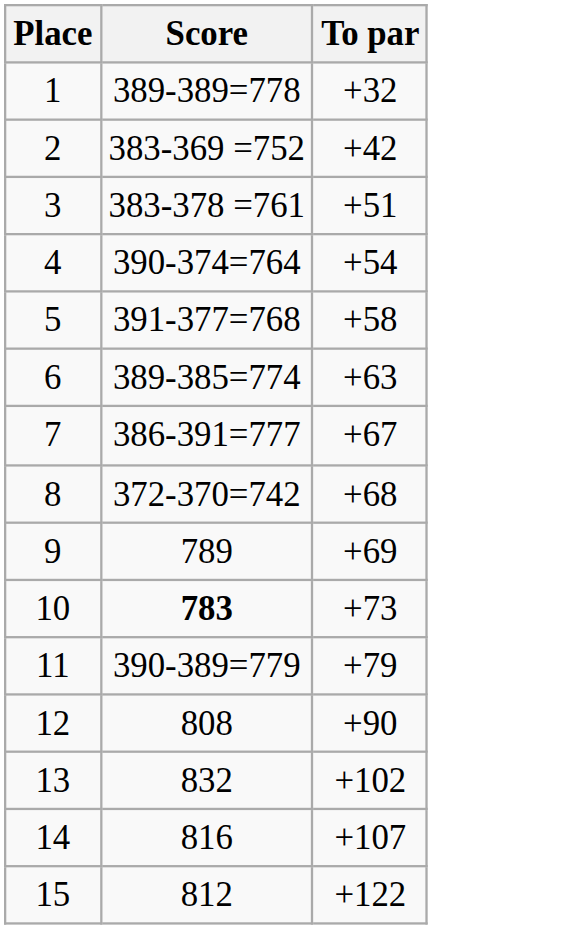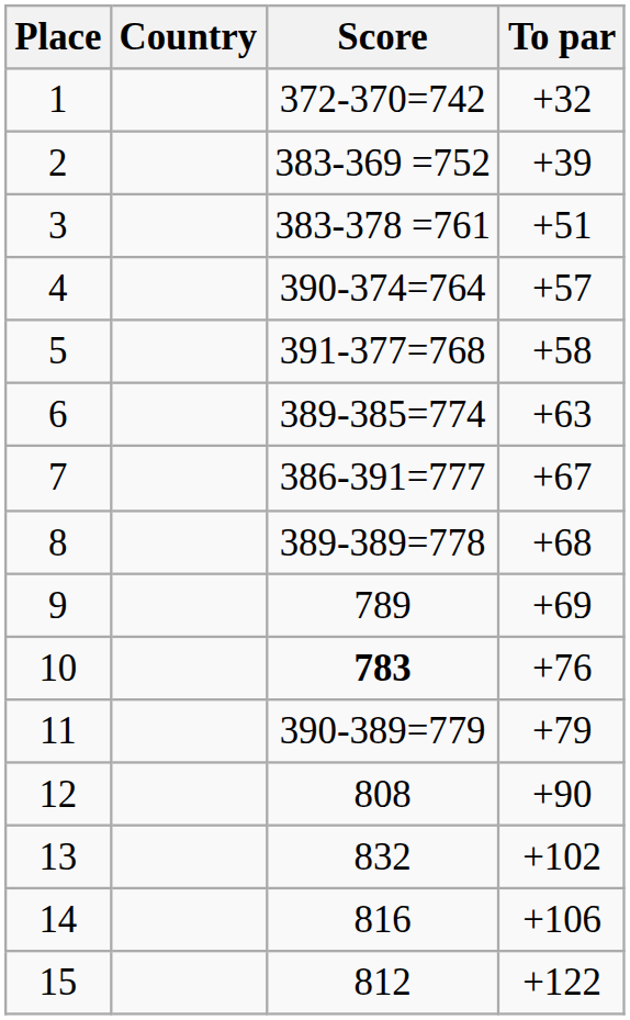+ column: Country
1 | Score: 389-389=778 -> 372-370=742
2 | To par: +42 -> +39
4 | To par: +54 -> +57
8 | Score: 372-370=742 -> 389-389=778
10 | To par: +73 -> +76
14 | To par: +107 -> +106
